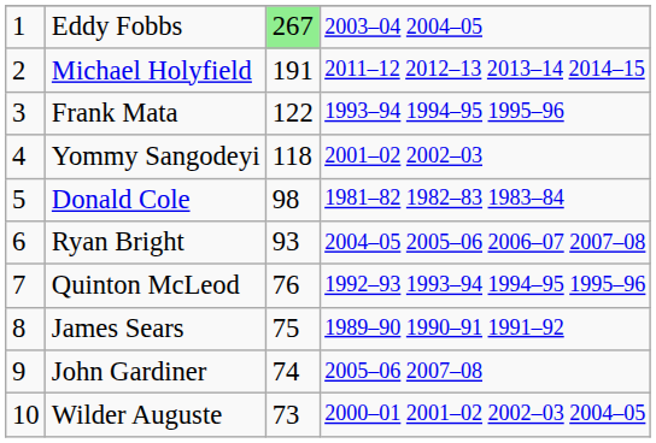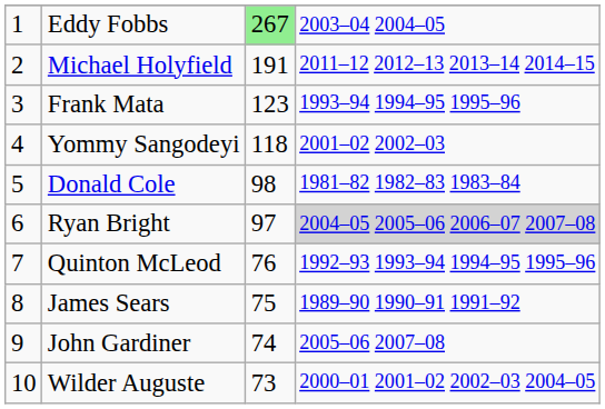Frank Mata | column 3: 122 -> 123
Ryan Bright | column 3: 93 -> 97
Ryan Bright | column 4: no background -> lightgrey background
